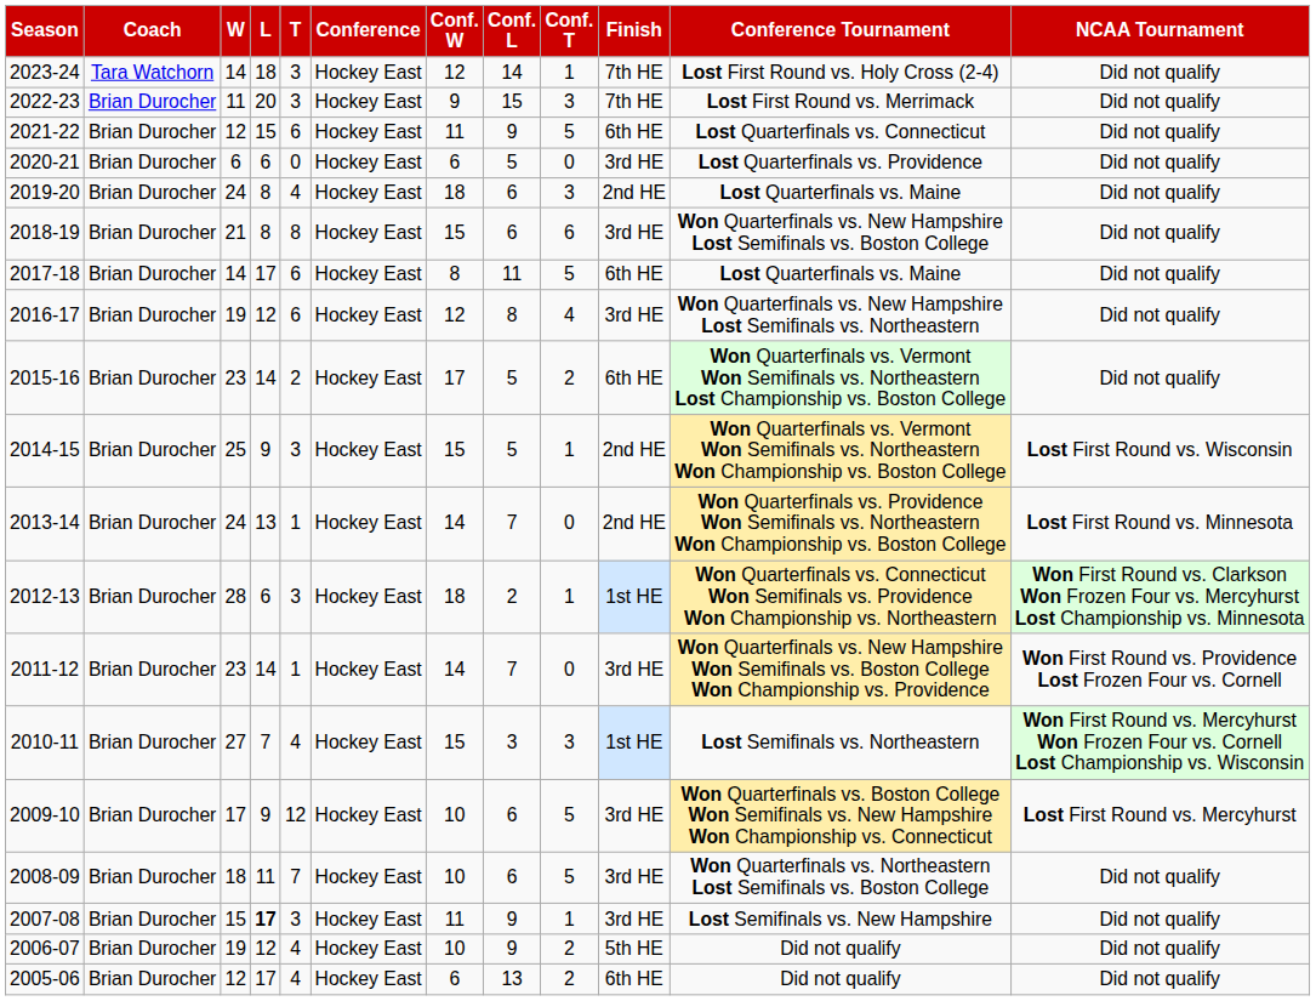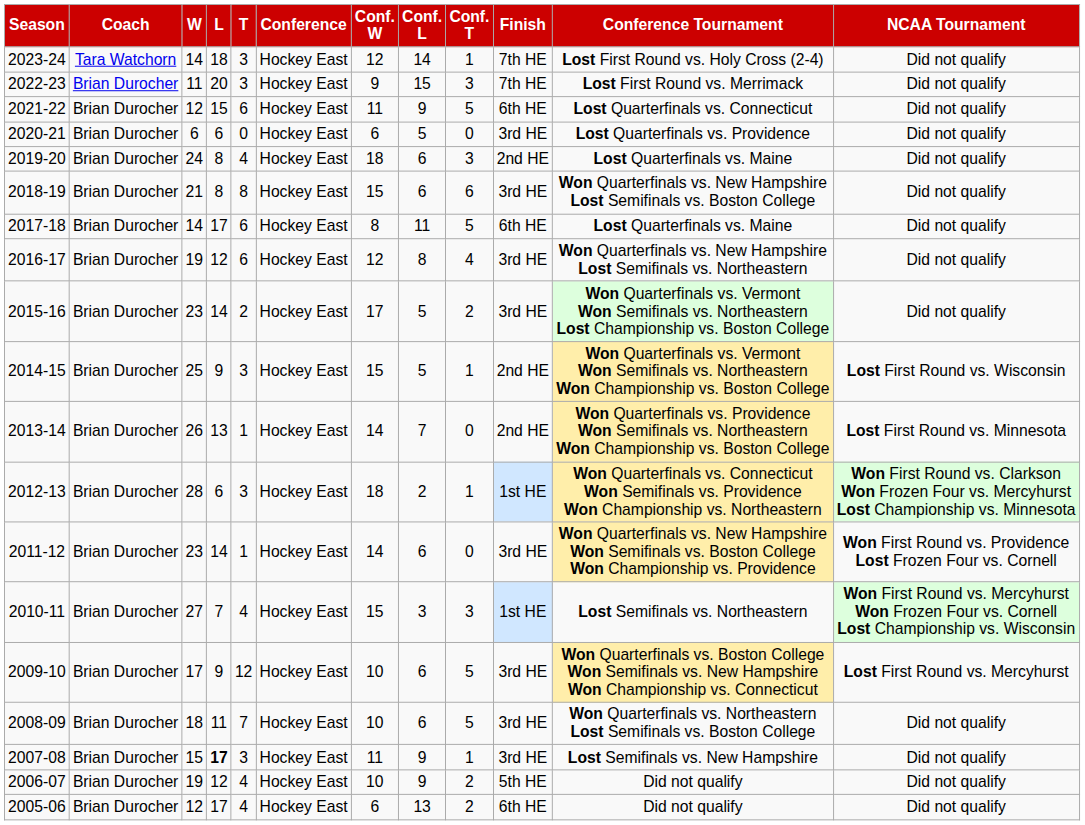2015-16 | Finish: 6th HE -> 3rd HE
2013-14 | W: 24 -> 26
2011-12 | Conf. L: 7 -> 6
